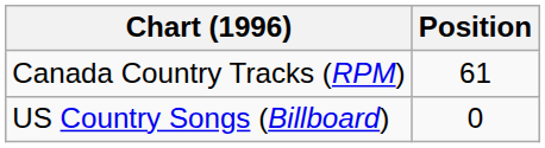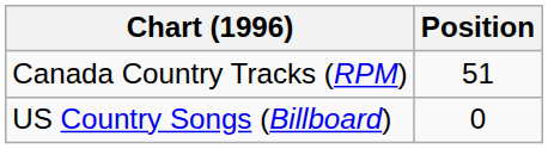Canada Country Tracks (RPM) | Position: 61 -> 51
